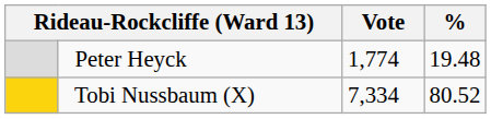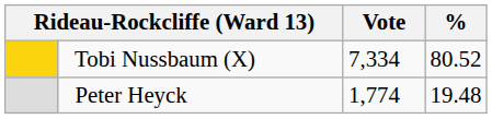rows swapped: Tobi Nussbaum (X) <-> Peter Heyck
